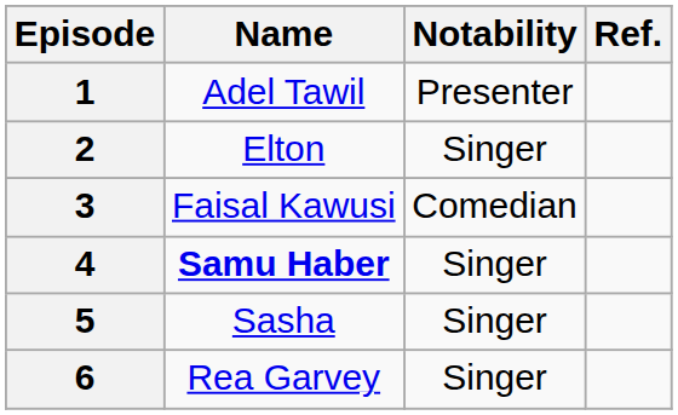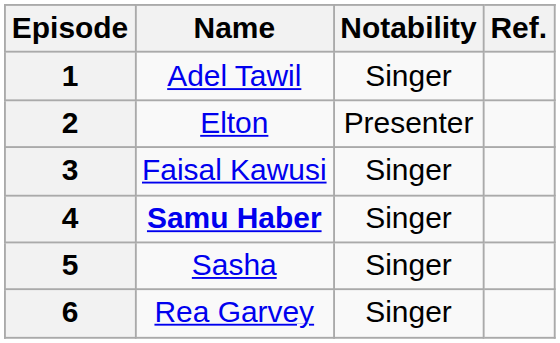1 | Notability: Presenter -> Singer
2 | Notability: Singer -> Presenter
3 | Notability: Comedian -> Singer
